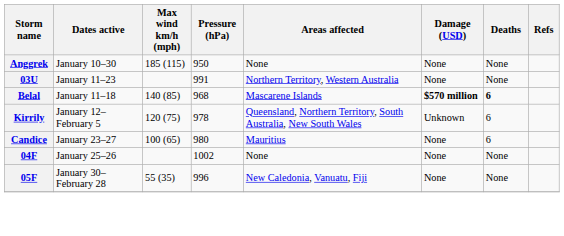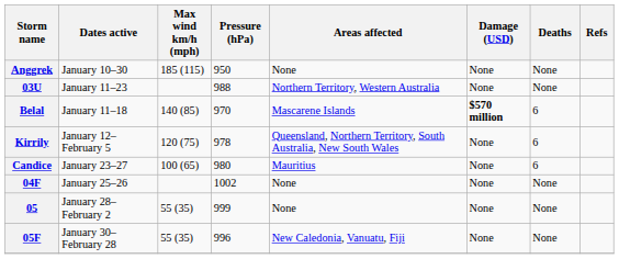03U | Pressure (hPa): 991 -> 988
Belal | Pressure (hPa): 968 -> 970
Belal | Deaths: bold -> normal
Kirrily | Damage (USD): Unknown -> None
+ row: 05 | January 28–February 2 | 55 (35) | 999 | None | None | None
